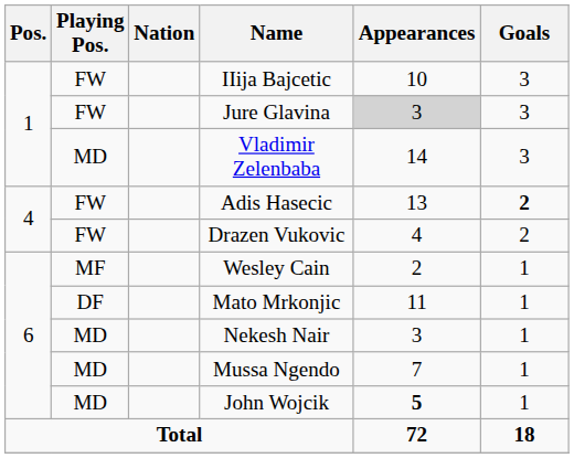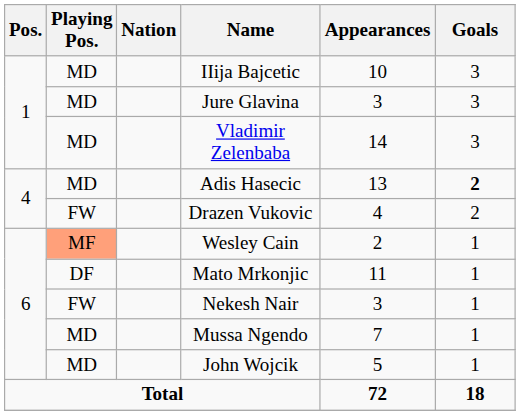IIija Bajcetic | Playing Pos.: FW -> MD
Jure Glavina | Playing Pos.: FW -> MD
Jure Glavina | Appearances: lightgrey background -> no background
Adis Hasecic | Playing Pos.: FW -> MD
Wesley Cain | Playing Pos.: no background -> lightsalmon background
Nekesh Nair | Playing Pos.: MD -> FW
John Wojcik | Appearances: bold -> normal
